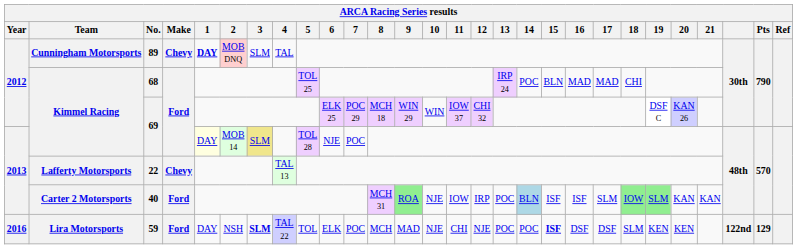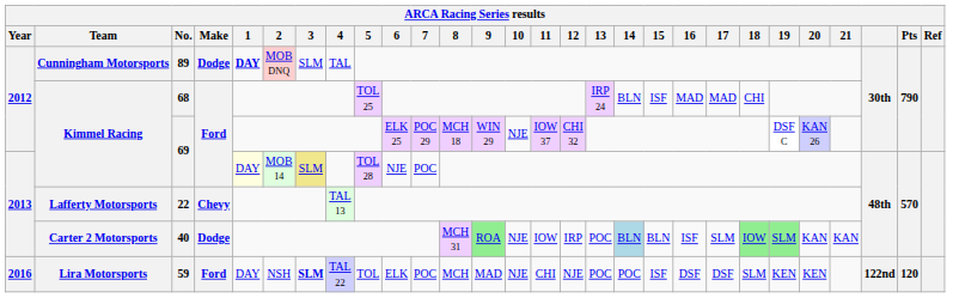89 | Make: Chevy -> Dodge
68 | 14: POC -> BLN
68 | 15: BLN -> ISF
2012 / 69 | 10: WIN -> NJE
40 | Make: Ford -> Dodge
40 | 15: ISF -> BLN
59 | 15: bold -> normal
59 | Pts: 129 -> 120
